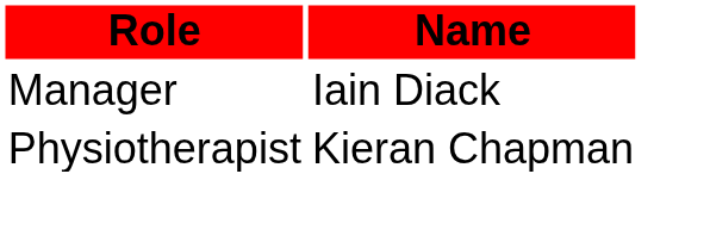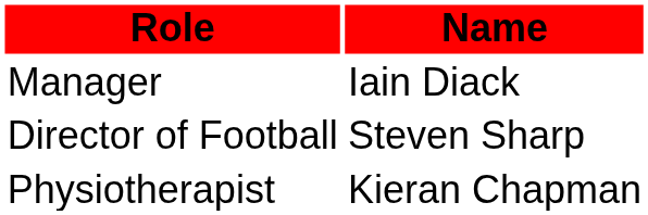+ row: Director of Football | Steven Sharp
